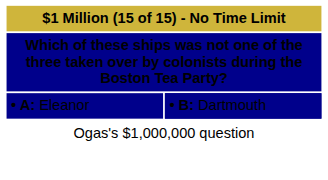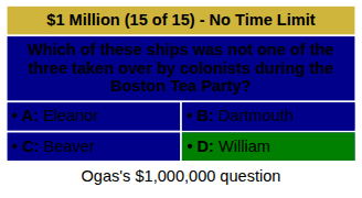+ row: • C: Beaver | • D: William
